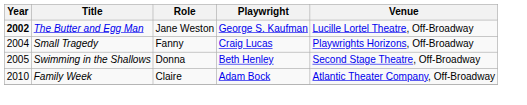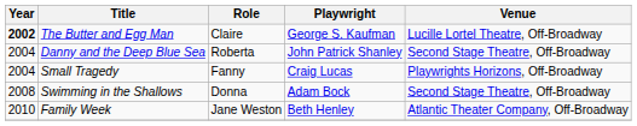The Butter and Egg Man | Role: Jane Weston -> Claire
+ row: 2004 | Danny and the Deep Blue Sea | Roberta | John Patrick Shanley | Second Stage Theatre, Off-Broadway
Swimming in the Shallows | Year: 2005 -> 2008
Swimming in the Shallows | Playwright: Beth Henley -> Adam Bock
Family Week | Role: Claire -> Jane Weston
Family Week | Playwright: Adam Bock -> Beth Henley
